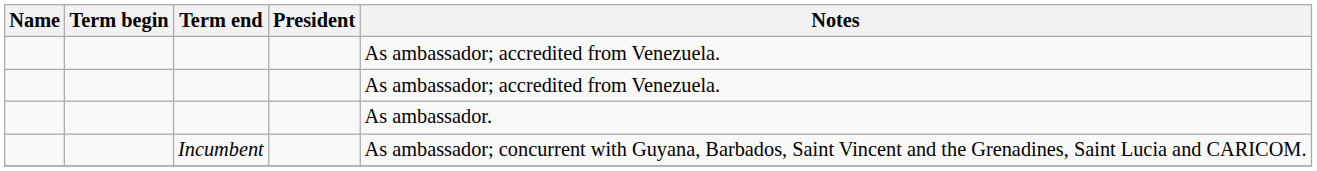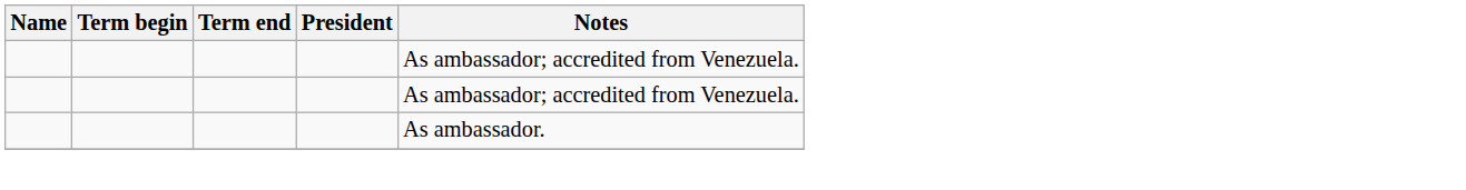- row: Incumbent | As ambassador; concurrent with Guyana, Barbados, Saint Vincent and the Grenadines, Saint Lucia and CARICOM.
